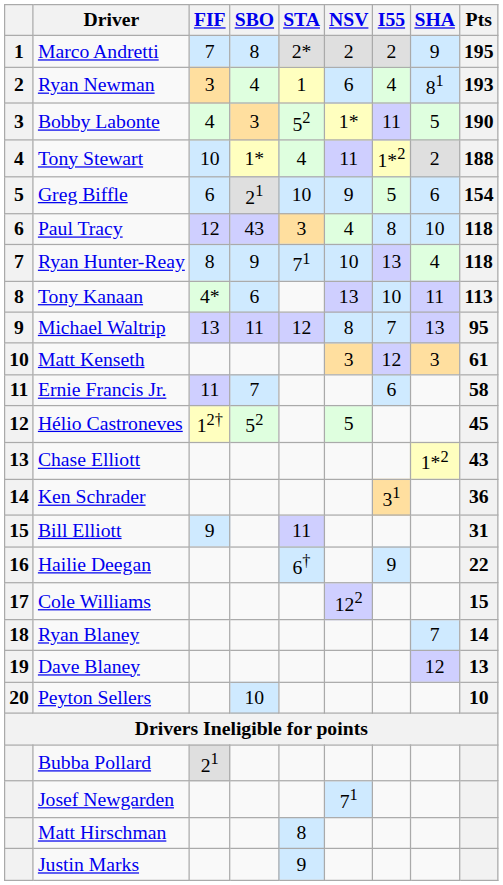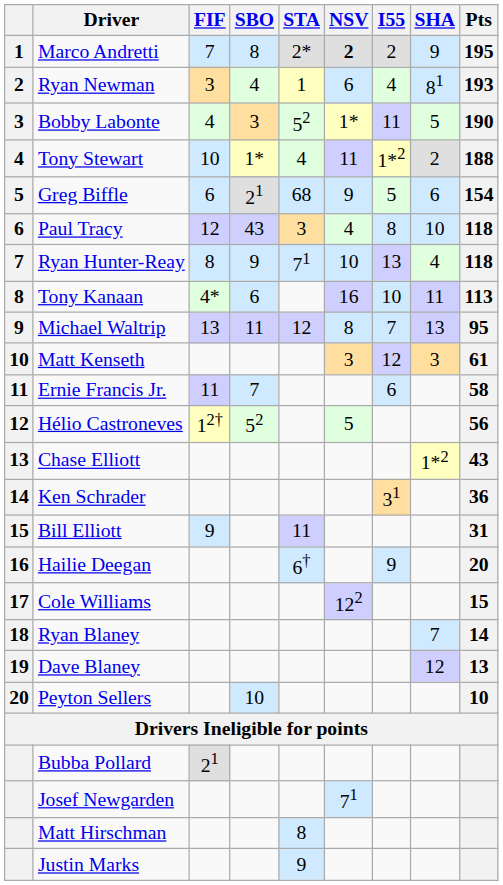Marco Andretti | NSV: normal -> bold
Greg Biffle | STA: 10 -> 68
Tony Kanaan | NSV: 13 -> 16
Hélio Castroneves | Pts: 45 -> 56
Hailie Deegan | Pts: 22 -> 20
